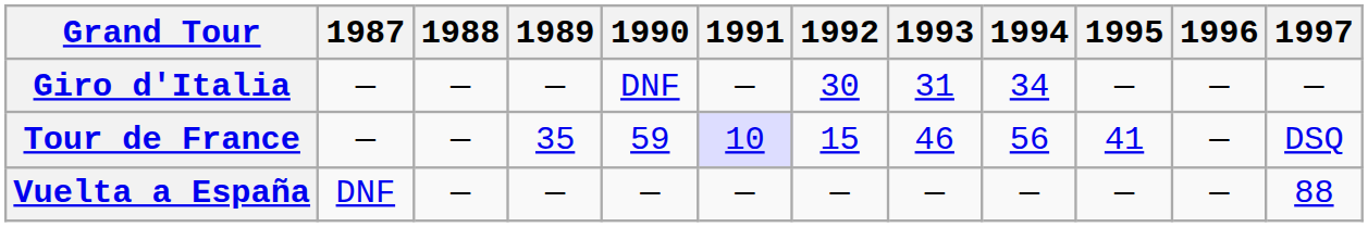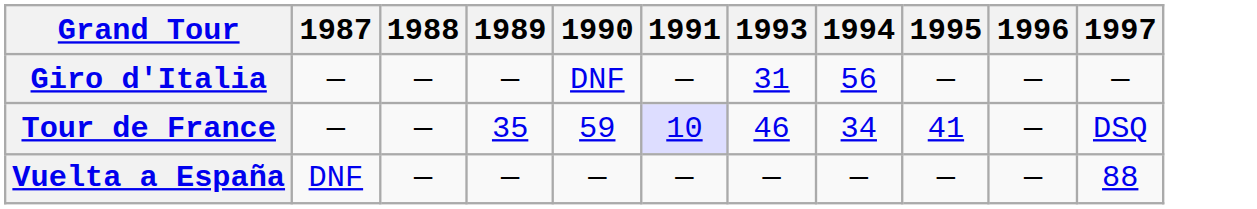- column: 1992 | 30 | 15 | —
Giro d'Italia | 1994: 34 -> 56
Tour de France | 1994: 56 -> 34
